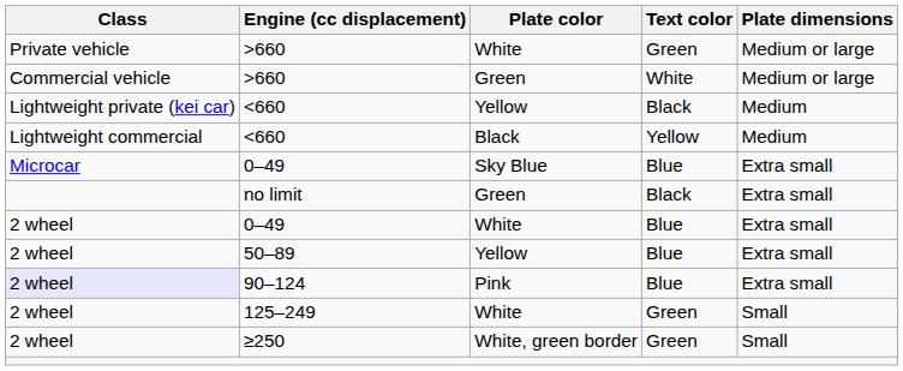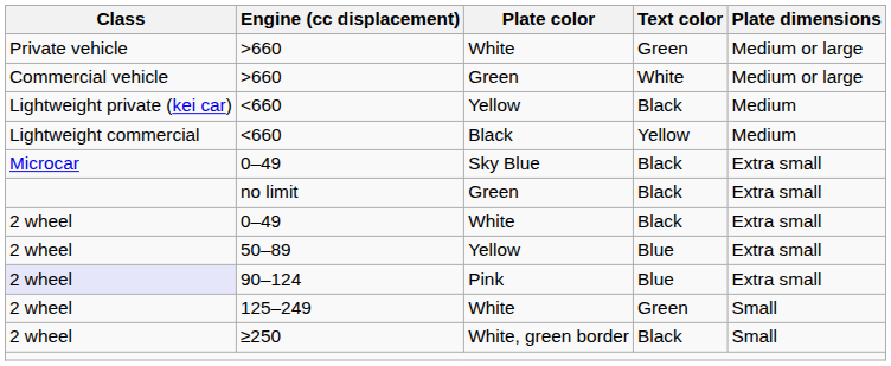0–49 / Sky Blue | Text color: Blue -> Black
0–49 / White | Text color: Blue -> Black
≥250 | Text color: Green -> Black
